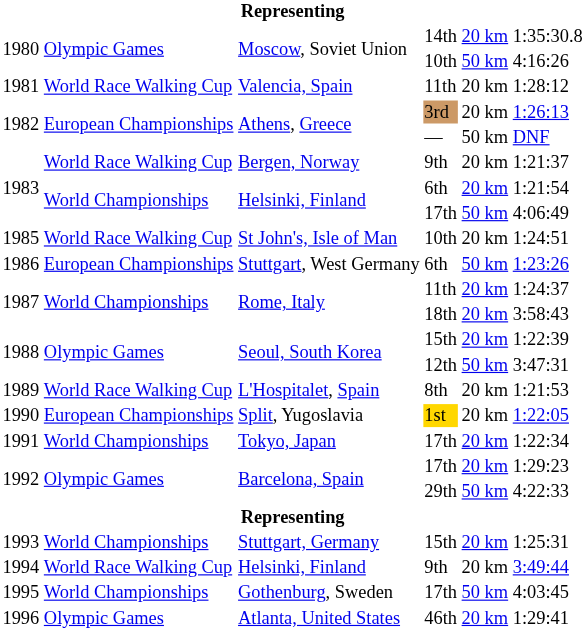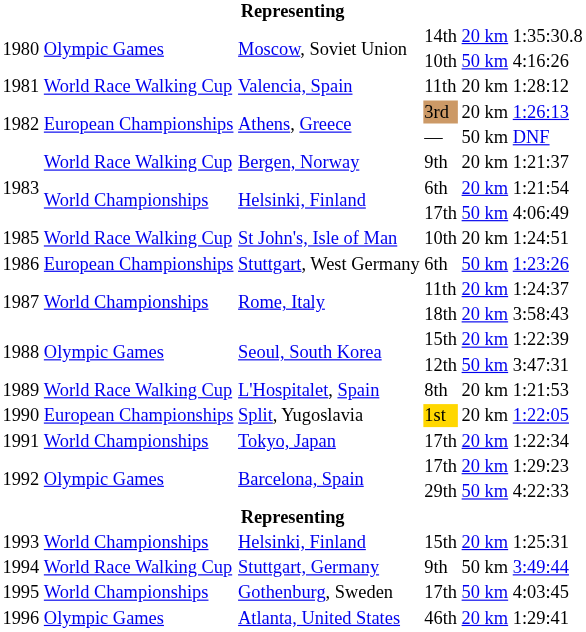1993 | column 3: Stuttgart, Germany -> Helsinki, Finland
1994 | column 3: Helsinki, Finland -> Stuttgart, Germany
1994 | column 5: 20 km -> 50 km
